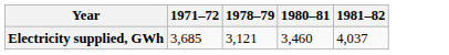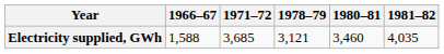+ column: 1966–67 | 1,588
Electricity supplied, GWh | 1981–82: 4,037 -> 4,035
